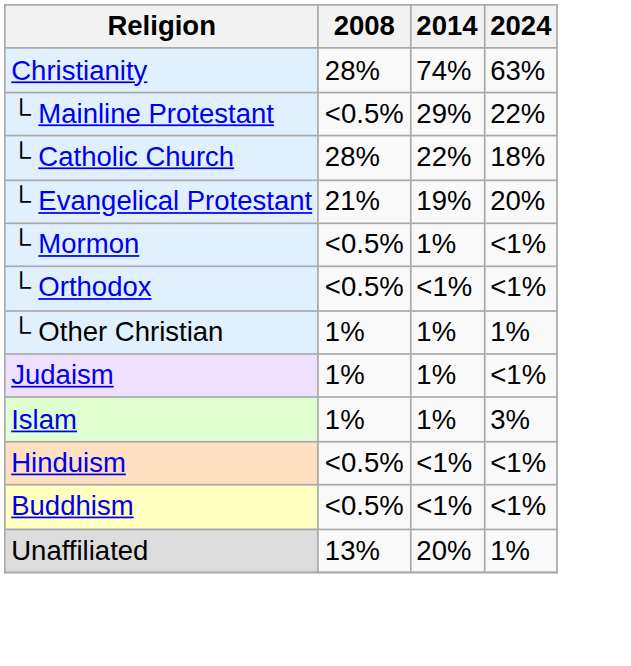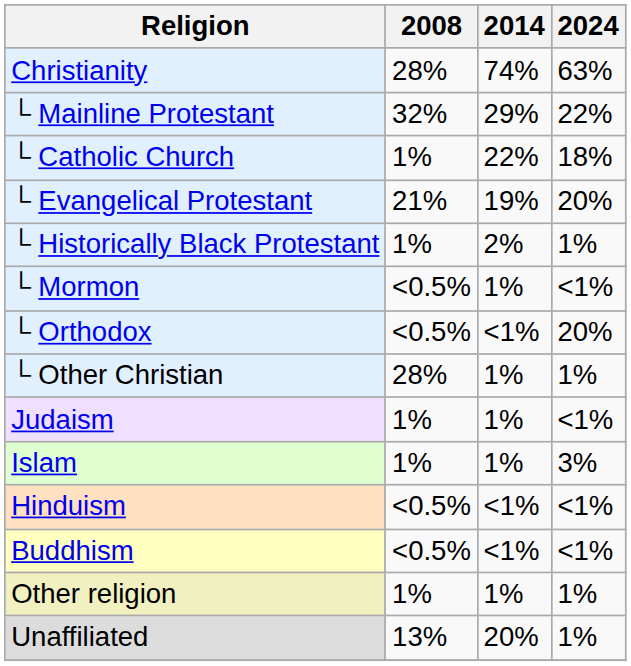└ Mainline Protestant | 2008: <0.5% -> 32%
└ Catholic Church | 2008: 28% -> 1%
+ row: └ Historically Black Protestant | 1% | 2% | 1%
└ Orthodox | 2024: <1% -> 20%
└ Other Christian | 2008: 1% -> 28%
+ row: Other religion | 1% | 1% | 1%
